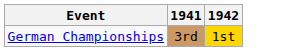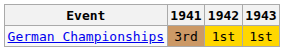+ column: 1943 | 1st
